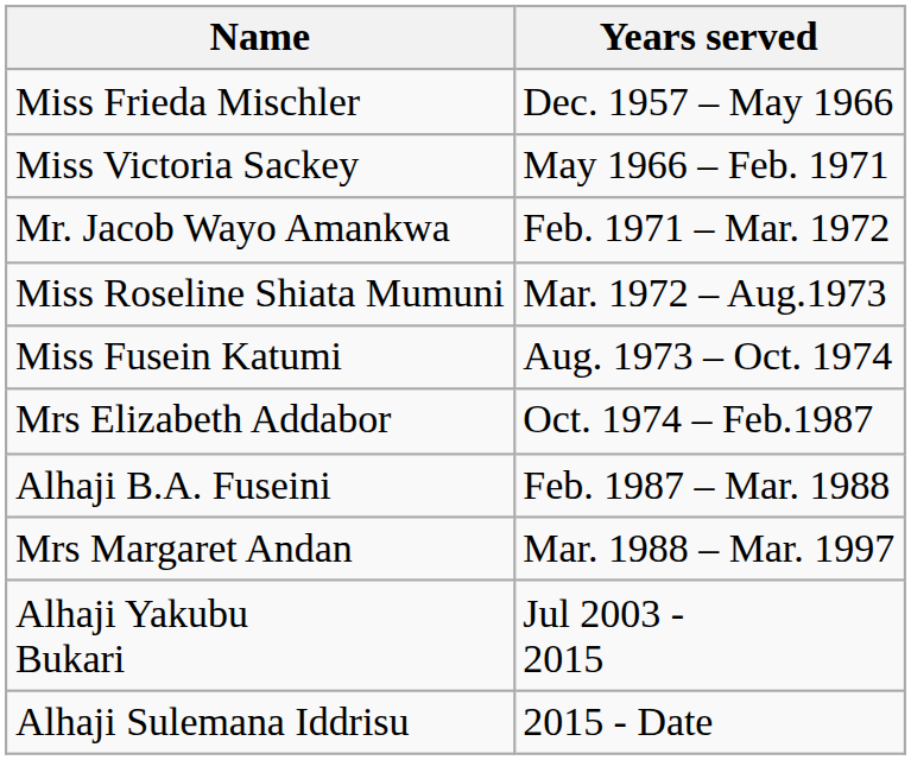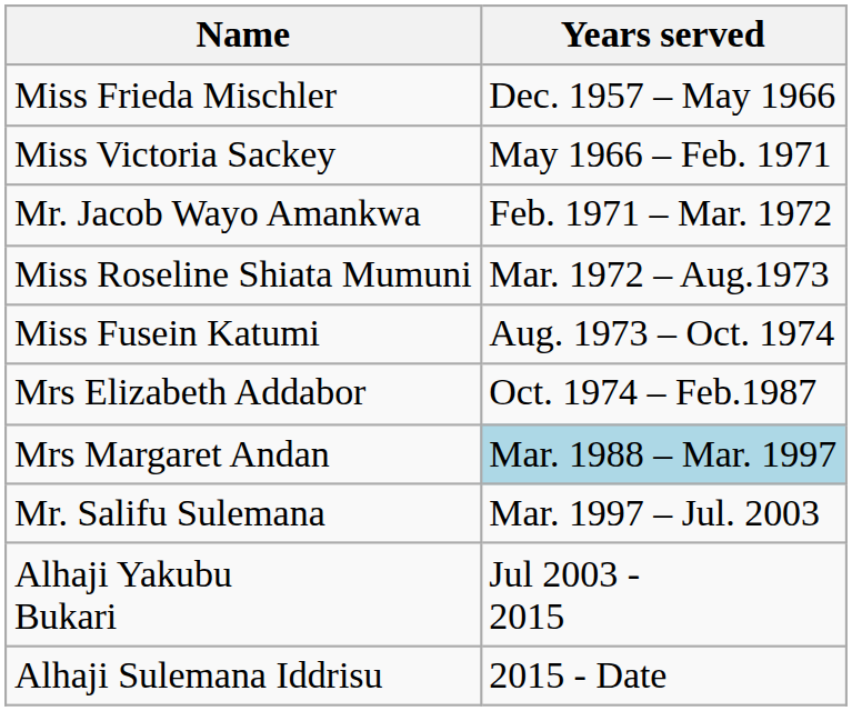- row: Alhaji B.A. Fuseini | Feb. 1987 – Mar. 1988
Mrs Margaret Andan | Years served: no background -> lightblue background
+ row: Mr. Salifu Sulemana | Mar. 1997 – Jul. 2003
